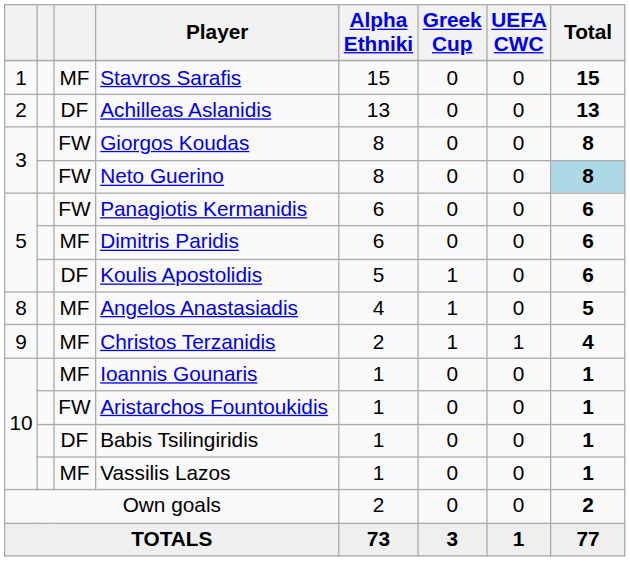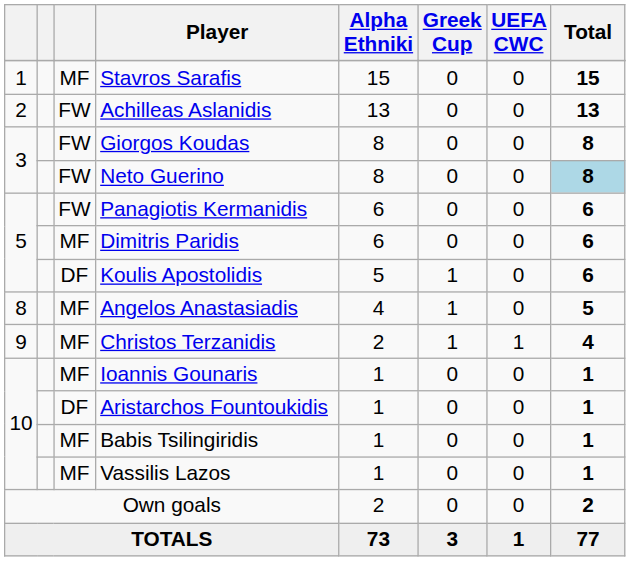Achilleas Aslanidis | column 3: DF -> FW
Aristarchos Fountoukidis | column 3: FW -> DF
Babis Tsilingiridis | column 3: DF -> MF
